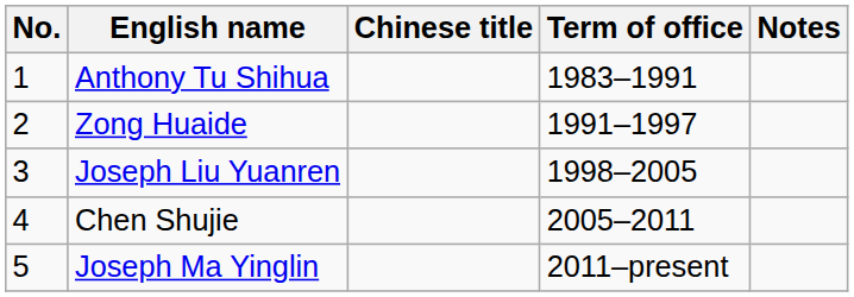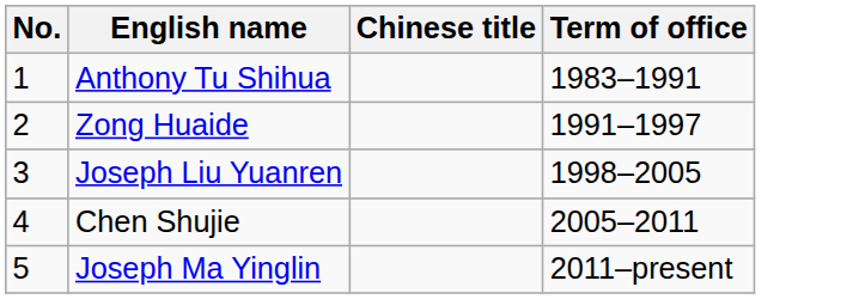- column: Notes
